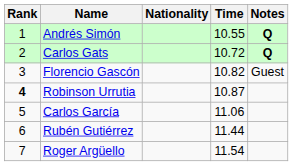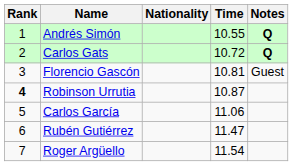Florencio Gascón | Time: 10.82 -> 10.81
Rubén Gutiérrez | Time: 11.44 -> 11.47
